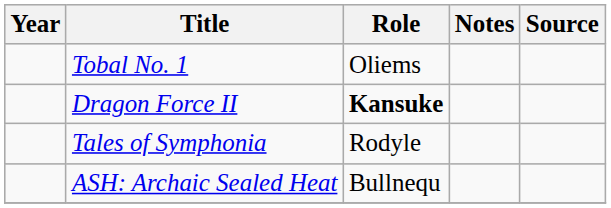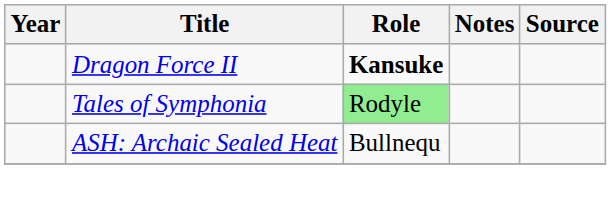- row: Tobal No. 1 | Oliems
Tales of Symphonia | Role: no background -> lightgreen background
